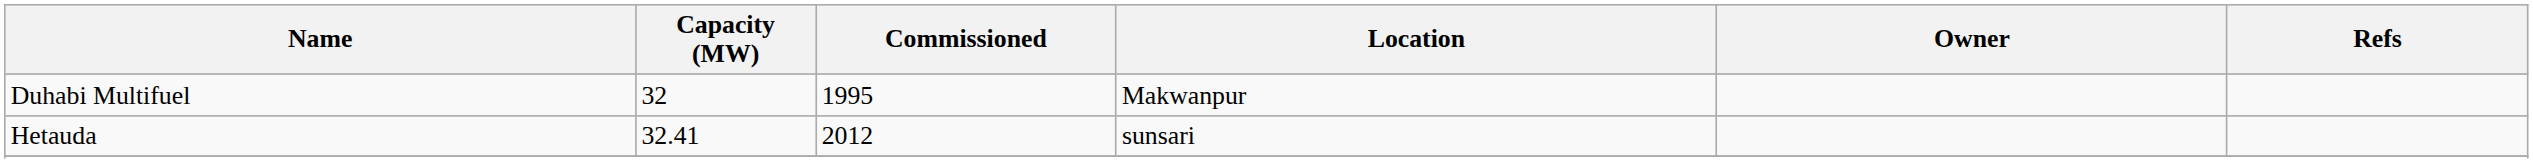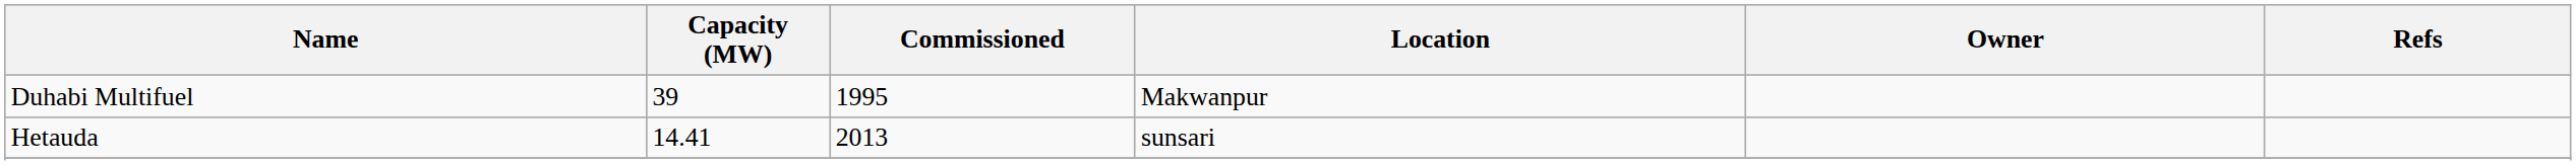Duhabi Multifuel | Capacity (MW): 32 -> 39
Hetauda | Capacity (MW): 32.41 -> 14.41
Hetauda | Commissioned: 2012 -> 2013
